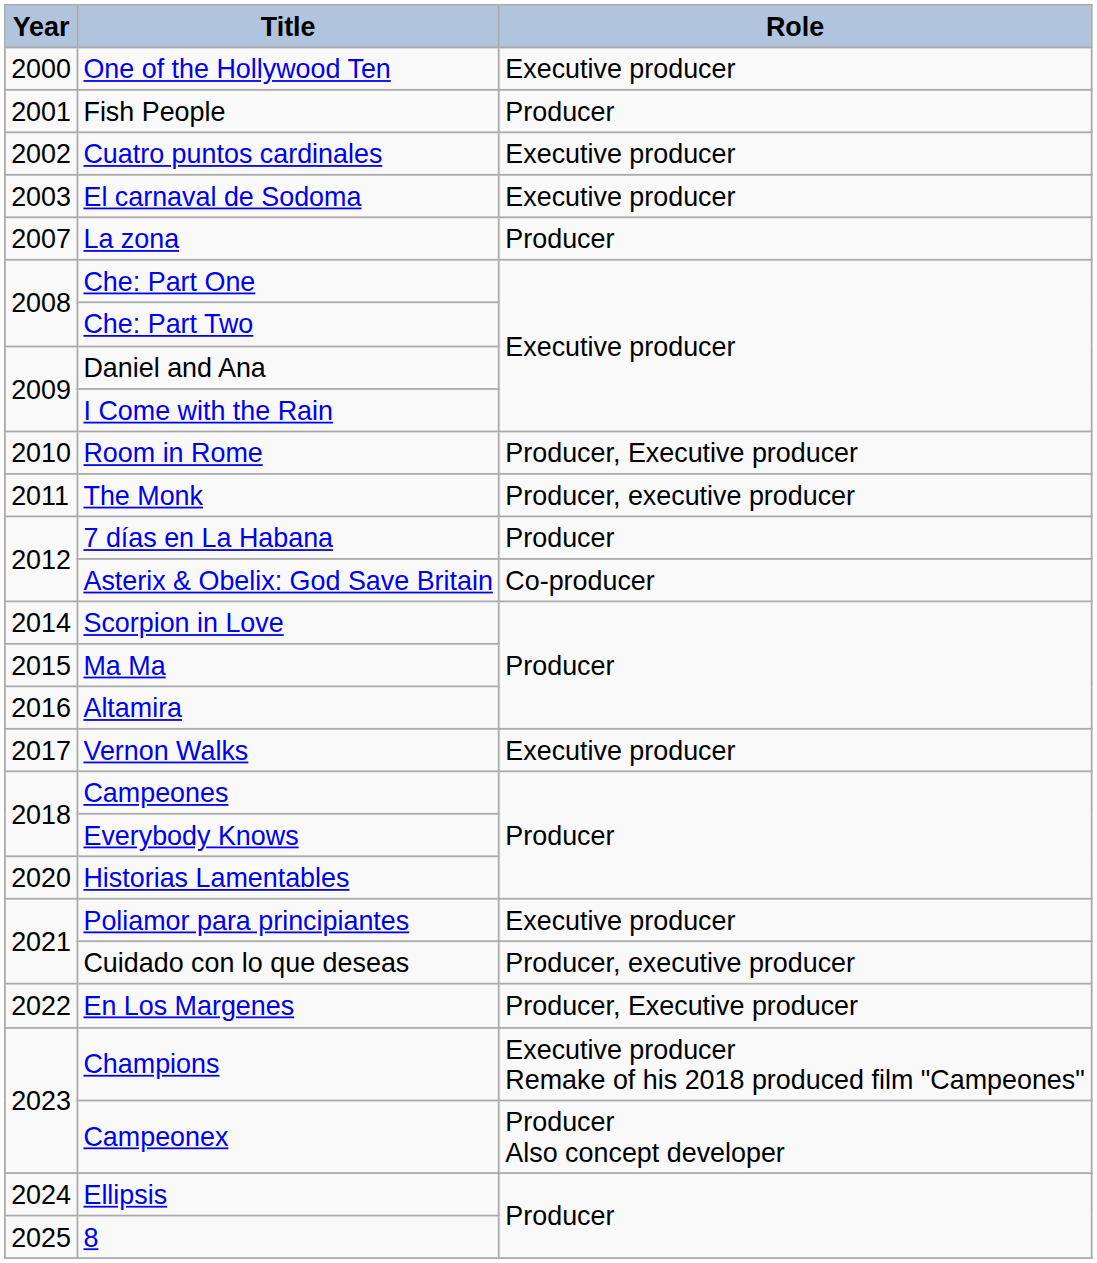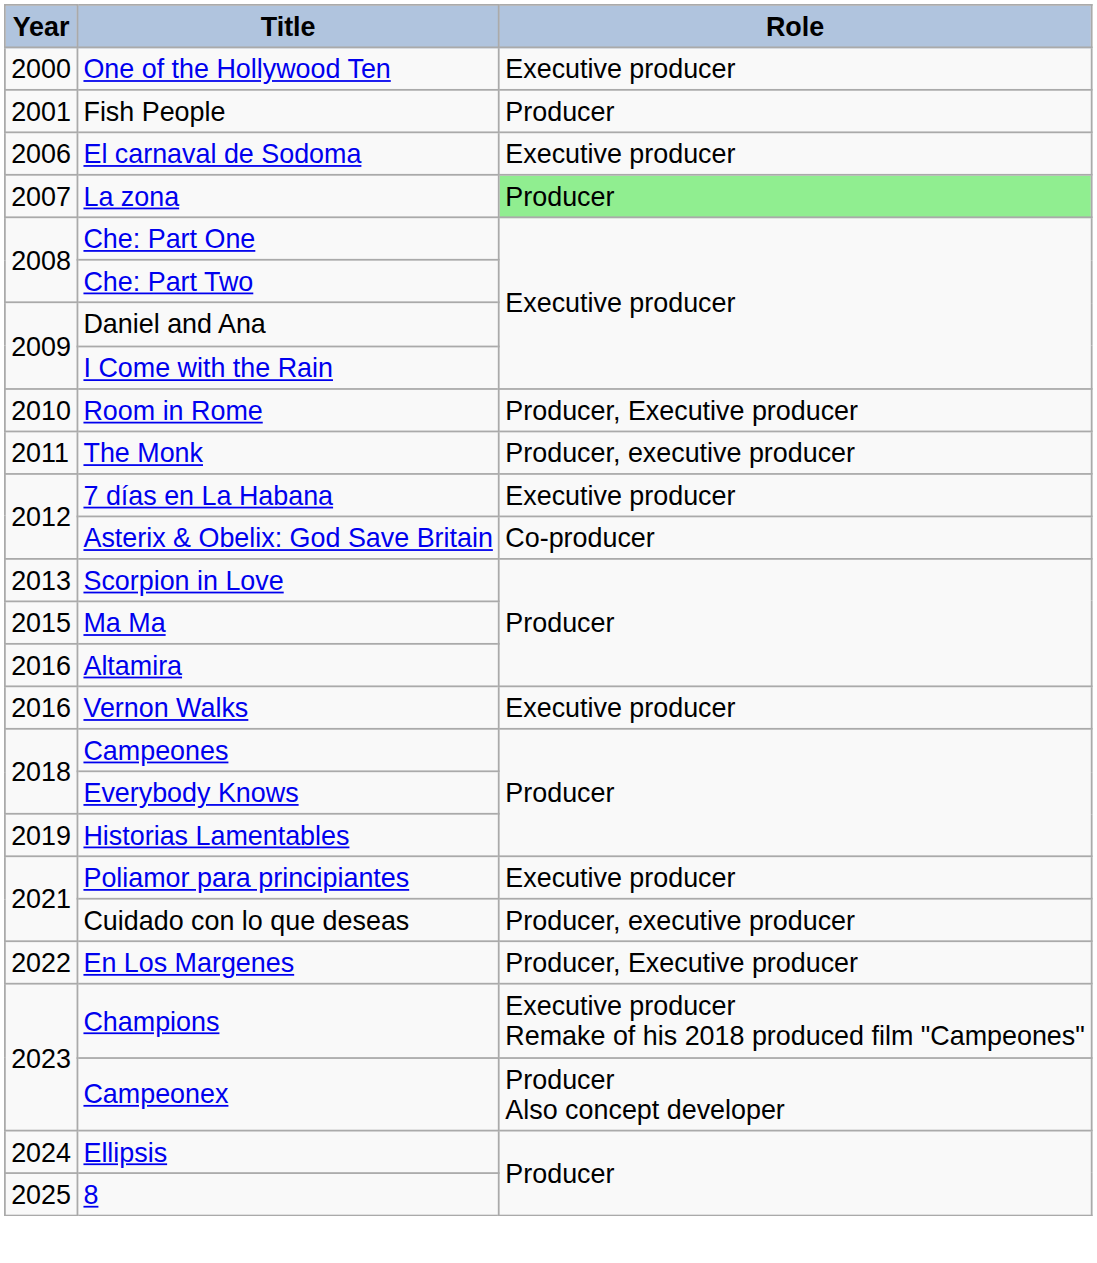- row: 2002 | Cuatro puntos cardinales | Executive producer
El carnaval de Sodoma | Year: 2003 -> 2006
La zona | Role: no background -> lightgreen background
7 días en La Habana | Role: Producer -> Executive producer
Scorpion in Love | Year: 2014 -> 2013
Vernon Walks | Year: 2017 -> 2016
Historias Lamentables | Year: 2020 -> 2019
